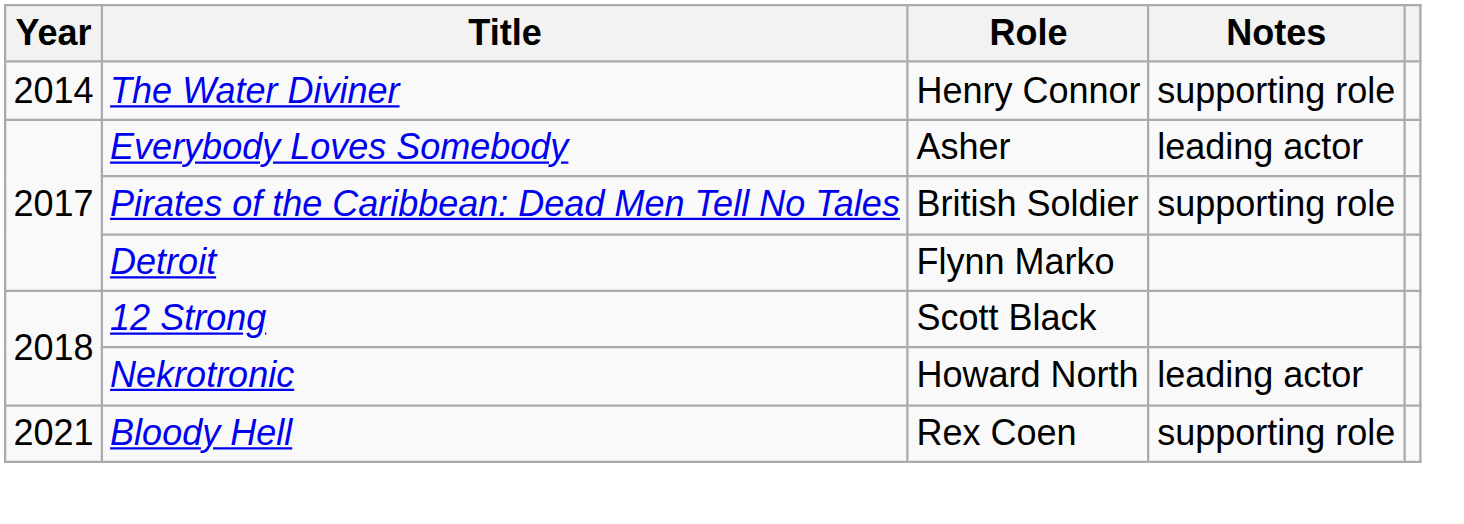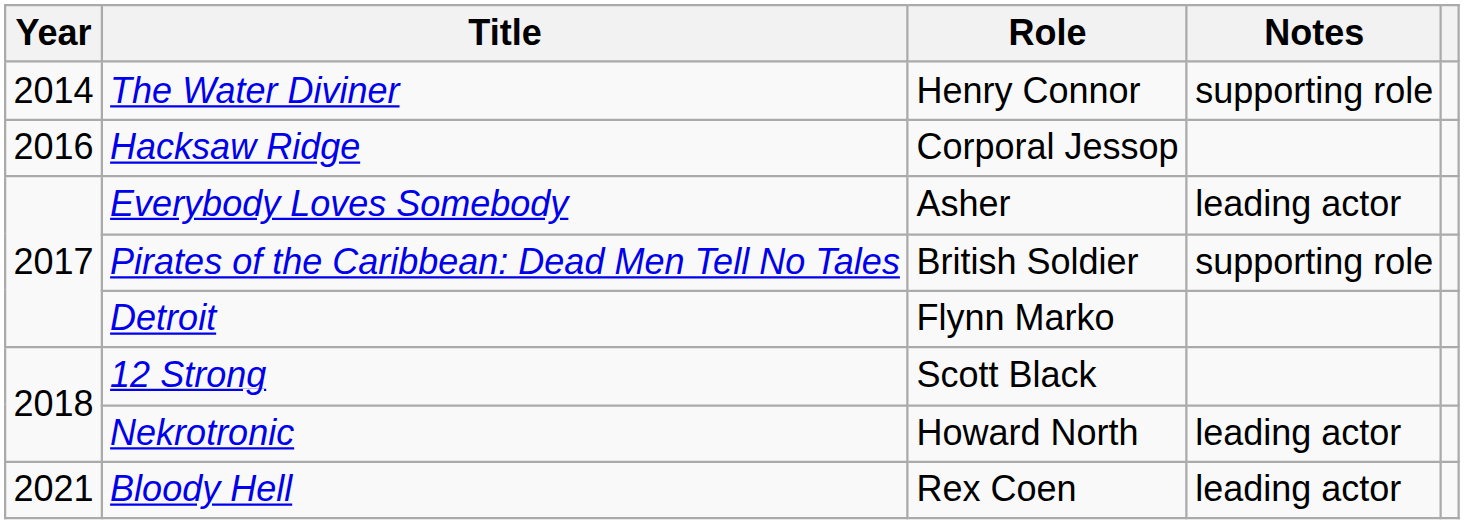+ row: 2016 | Hacksaw Ridge | Corporal Jessop
Bloody Hell | Notes: supporting role -> leading actor
